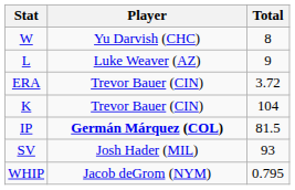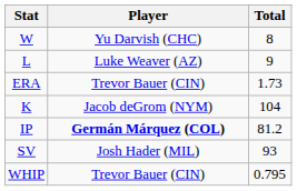ERA | Total: 3.72 -> 1.73
K | Player: Trevor Bauer (CIN) -> Jacob deGrom (NYM)
IP | Total: 81.5 -> 81.2
WHIP | Player: Jacob deGrom (NYM) -> Trevor Bauer (CIN)
